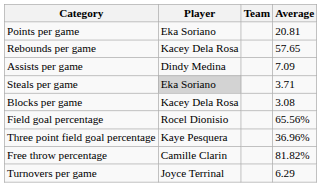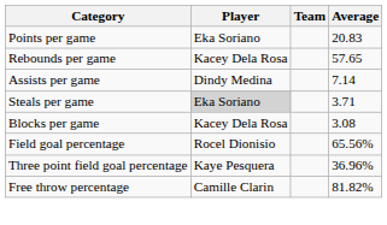Points per game | Average: 20.81 -> 20.83
Assists per game | Average: 7.09 -> 7.14
- row: Turnovers per game | Joyce Terrinal | 6.29
